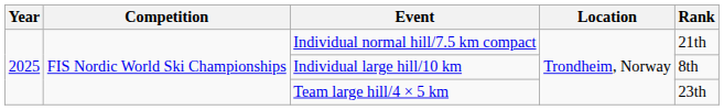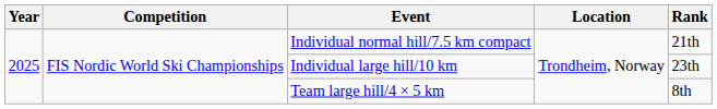Individual large hill/10 km | Rank: 8th -> 23th
Team large hill/4 × 5 km | Rank: 23th -> 8th
